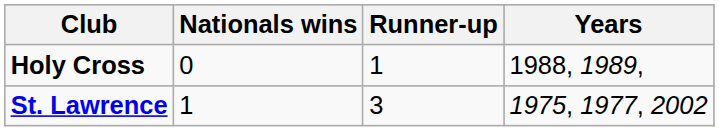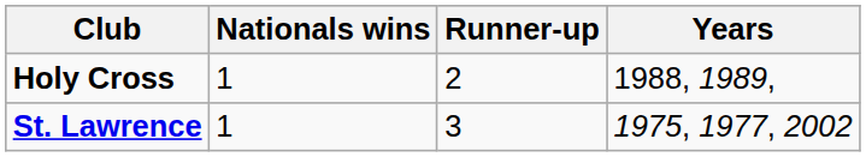Holy Cross | Nationals wins: 0 -> 1
Holy Cross | Runner-up: 1 -> 2
